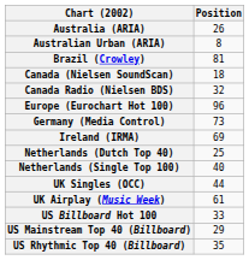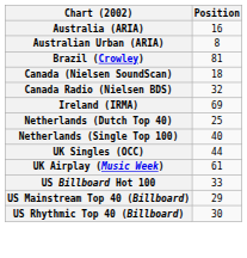Australia (ARIA) | Position: 26 -> 16
- row: Europe (Eurochart Hot 100) | 96
- row: Germany (Media Control) | 73
US Rhythmic Top 40 (Billboard) | Position: 35 -> 30
